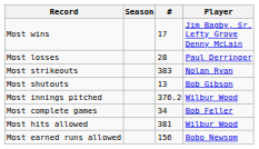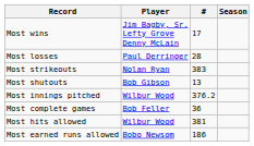columns swapped: Player <-> Season
Most complete games | #: 34 -> 36
Most earned runs allowed | #: 156 -> 186
